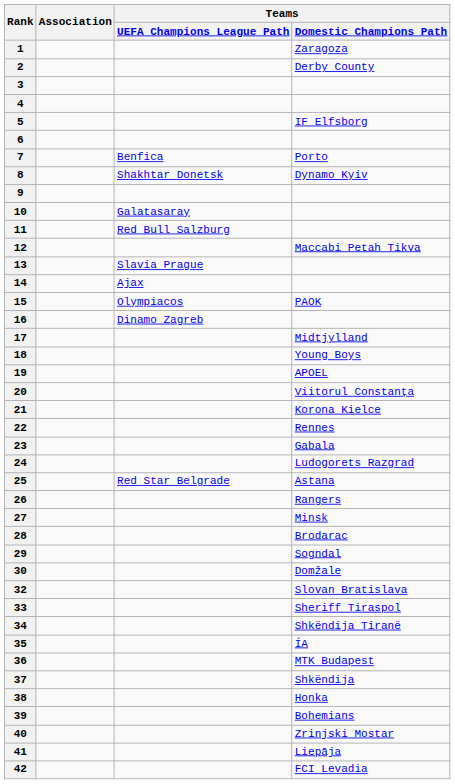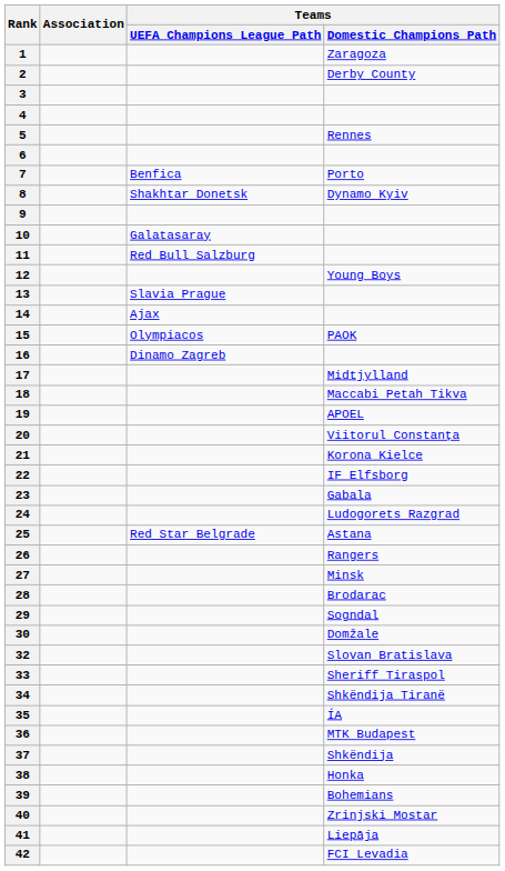5 | Teams / Domestic Champions Path: IF Elfsborg -> Rennes
12 | Teams / Domestic Champions Path: Maccabi Petah Tikva -> Young Boys
18 | Teams / Domestic Champions Path: Young Boys -> Maccabi Petah Tikva
22 | Teams / Domestic Champions Path: Rennes -> IF Elfsborg
